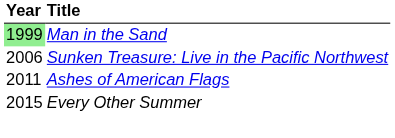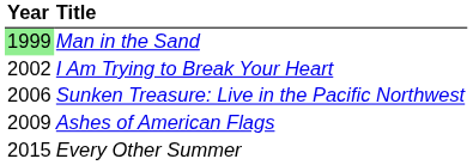+ row: 2002 | I Am Trying to Break Your Heart
Ashes of American Flags | Year: 2011 -> 2009
